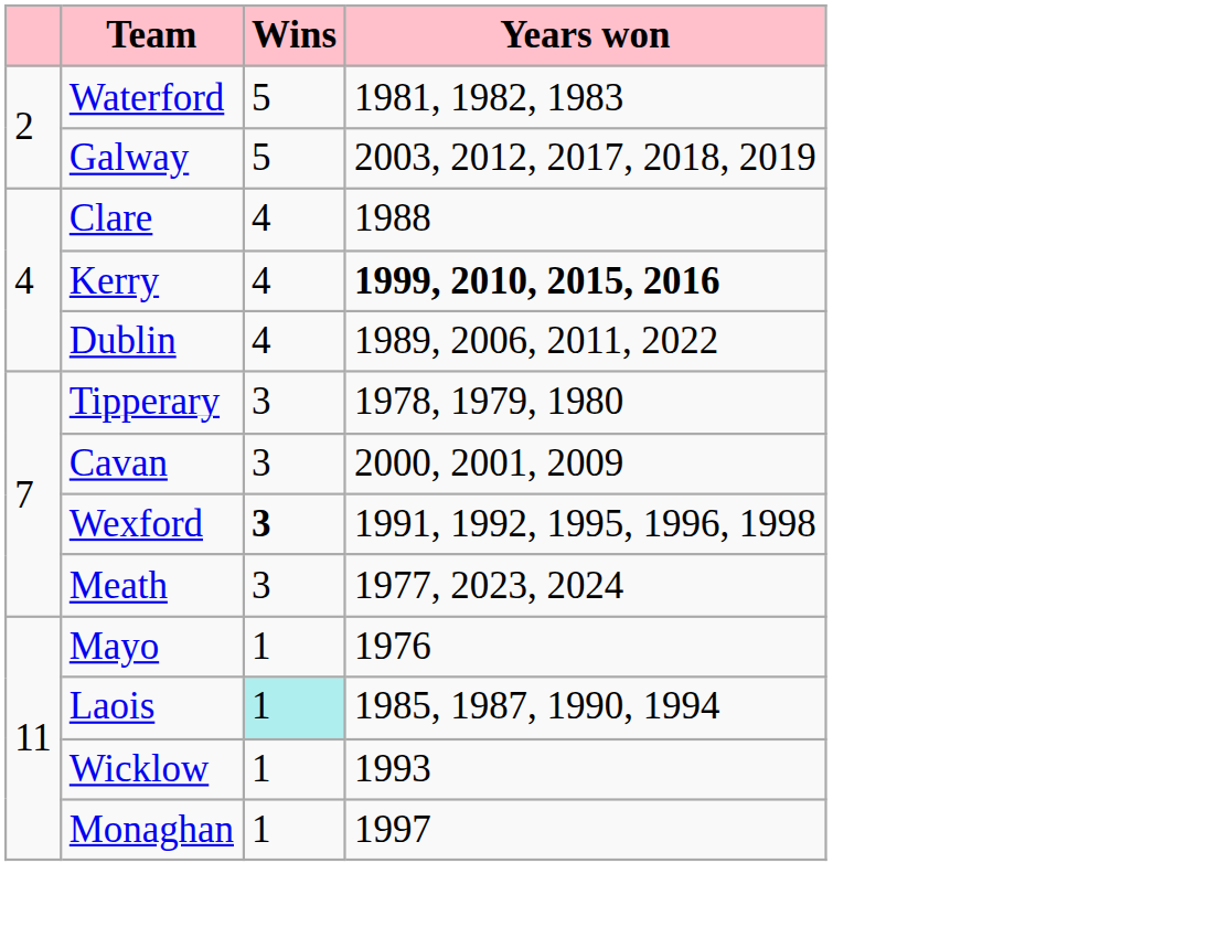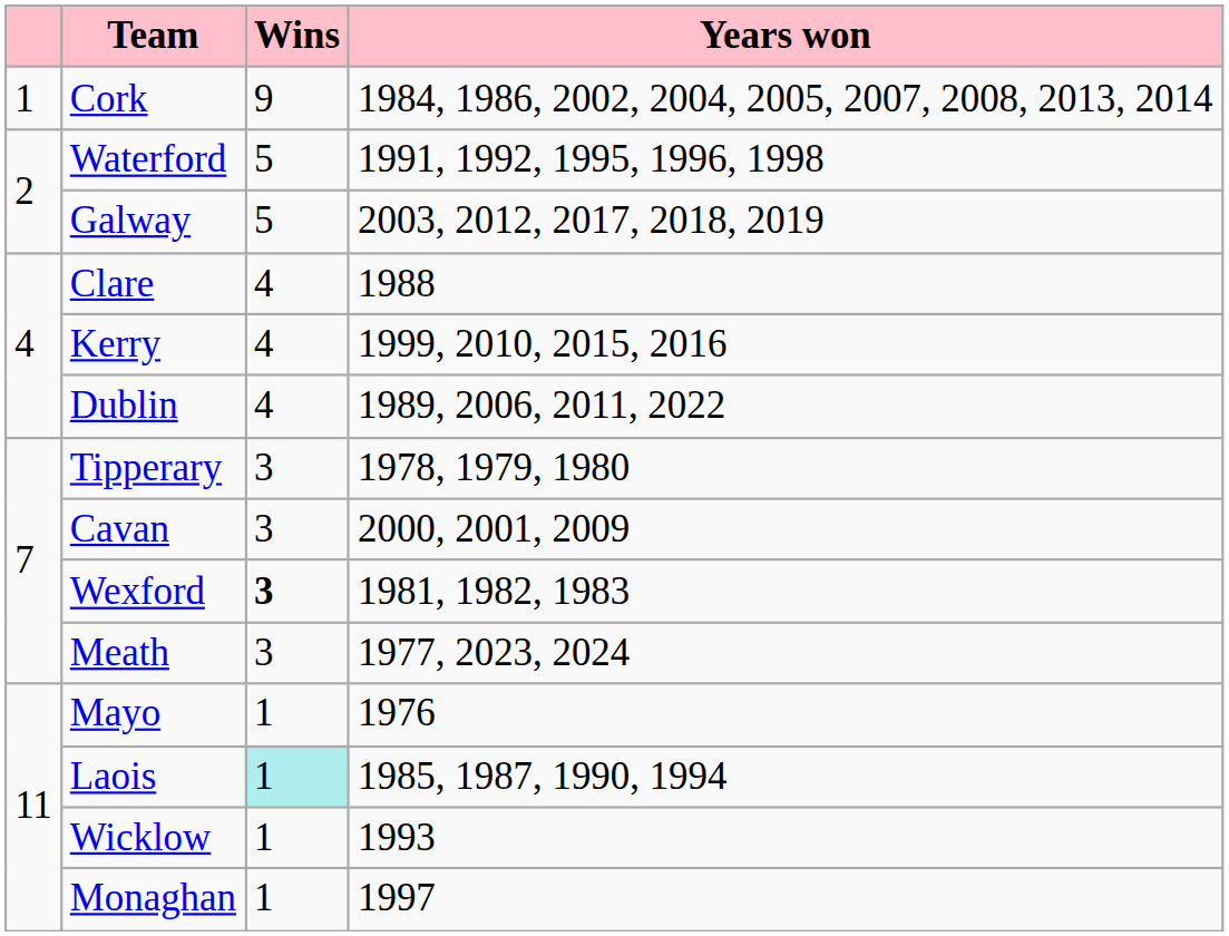+ row: 1 | Cork | 9 | 1984, 1986, 2002, 2004, 2005, 2007, 2008, 2013, 2014
Waterford | Years won: 1981, 1982, 1983 -> 1991, 1992, 1995, 1996, 1998
Kerry | Years won: bold -> normal
Wexford | Years won: 1991, 1992, 1995, 1996, 1998 -> 1981, 1982, 1983
